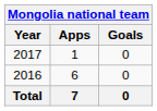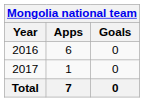rows swapped: 2016 <-> 2017
